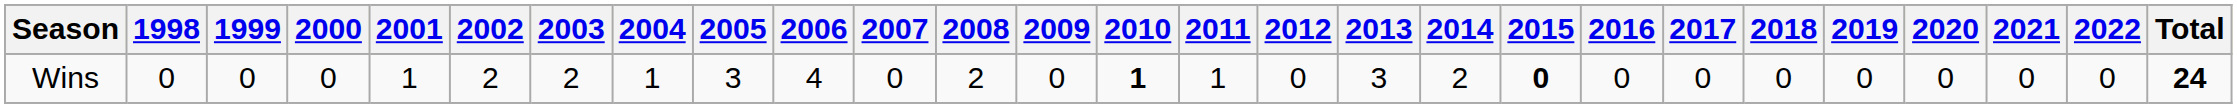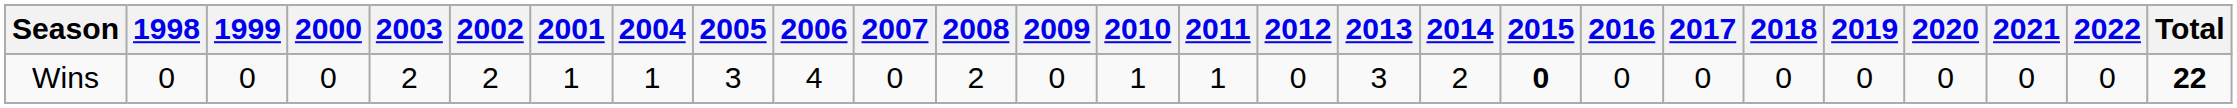columns swapped: 2001 <-> 2003
Wins | 2010: bold -> normal
Wins | Total: 24 -> 22
